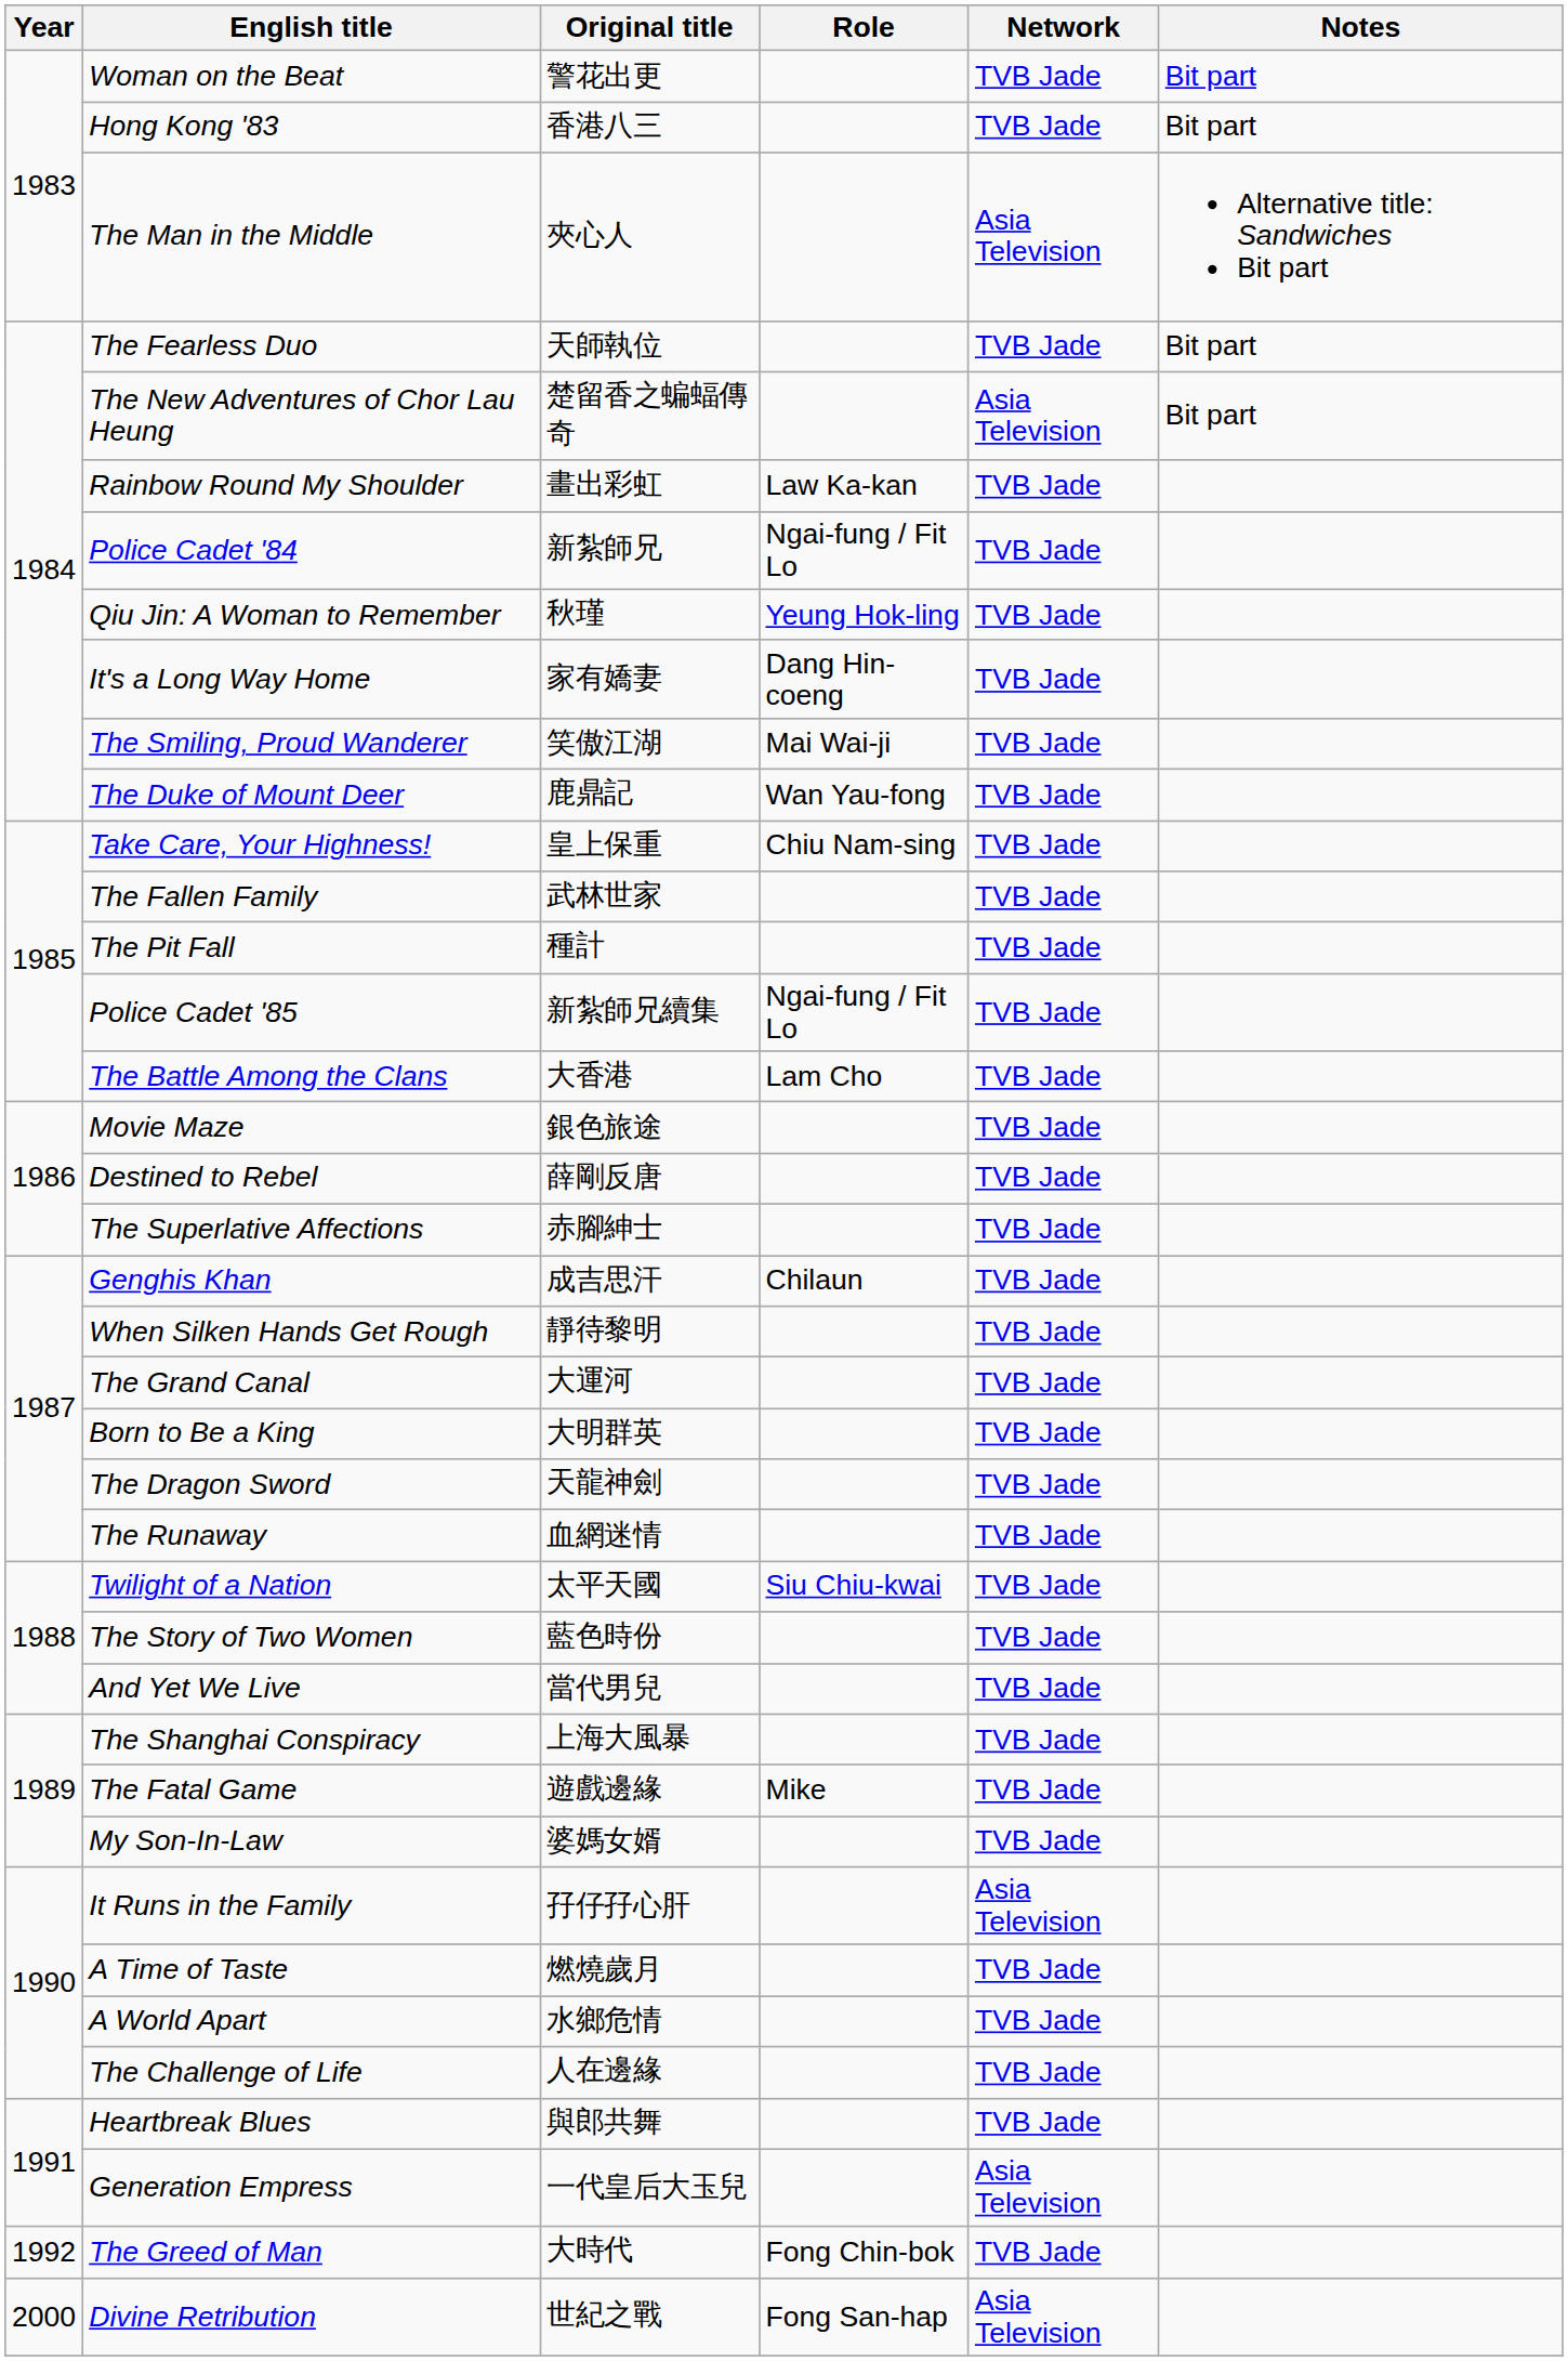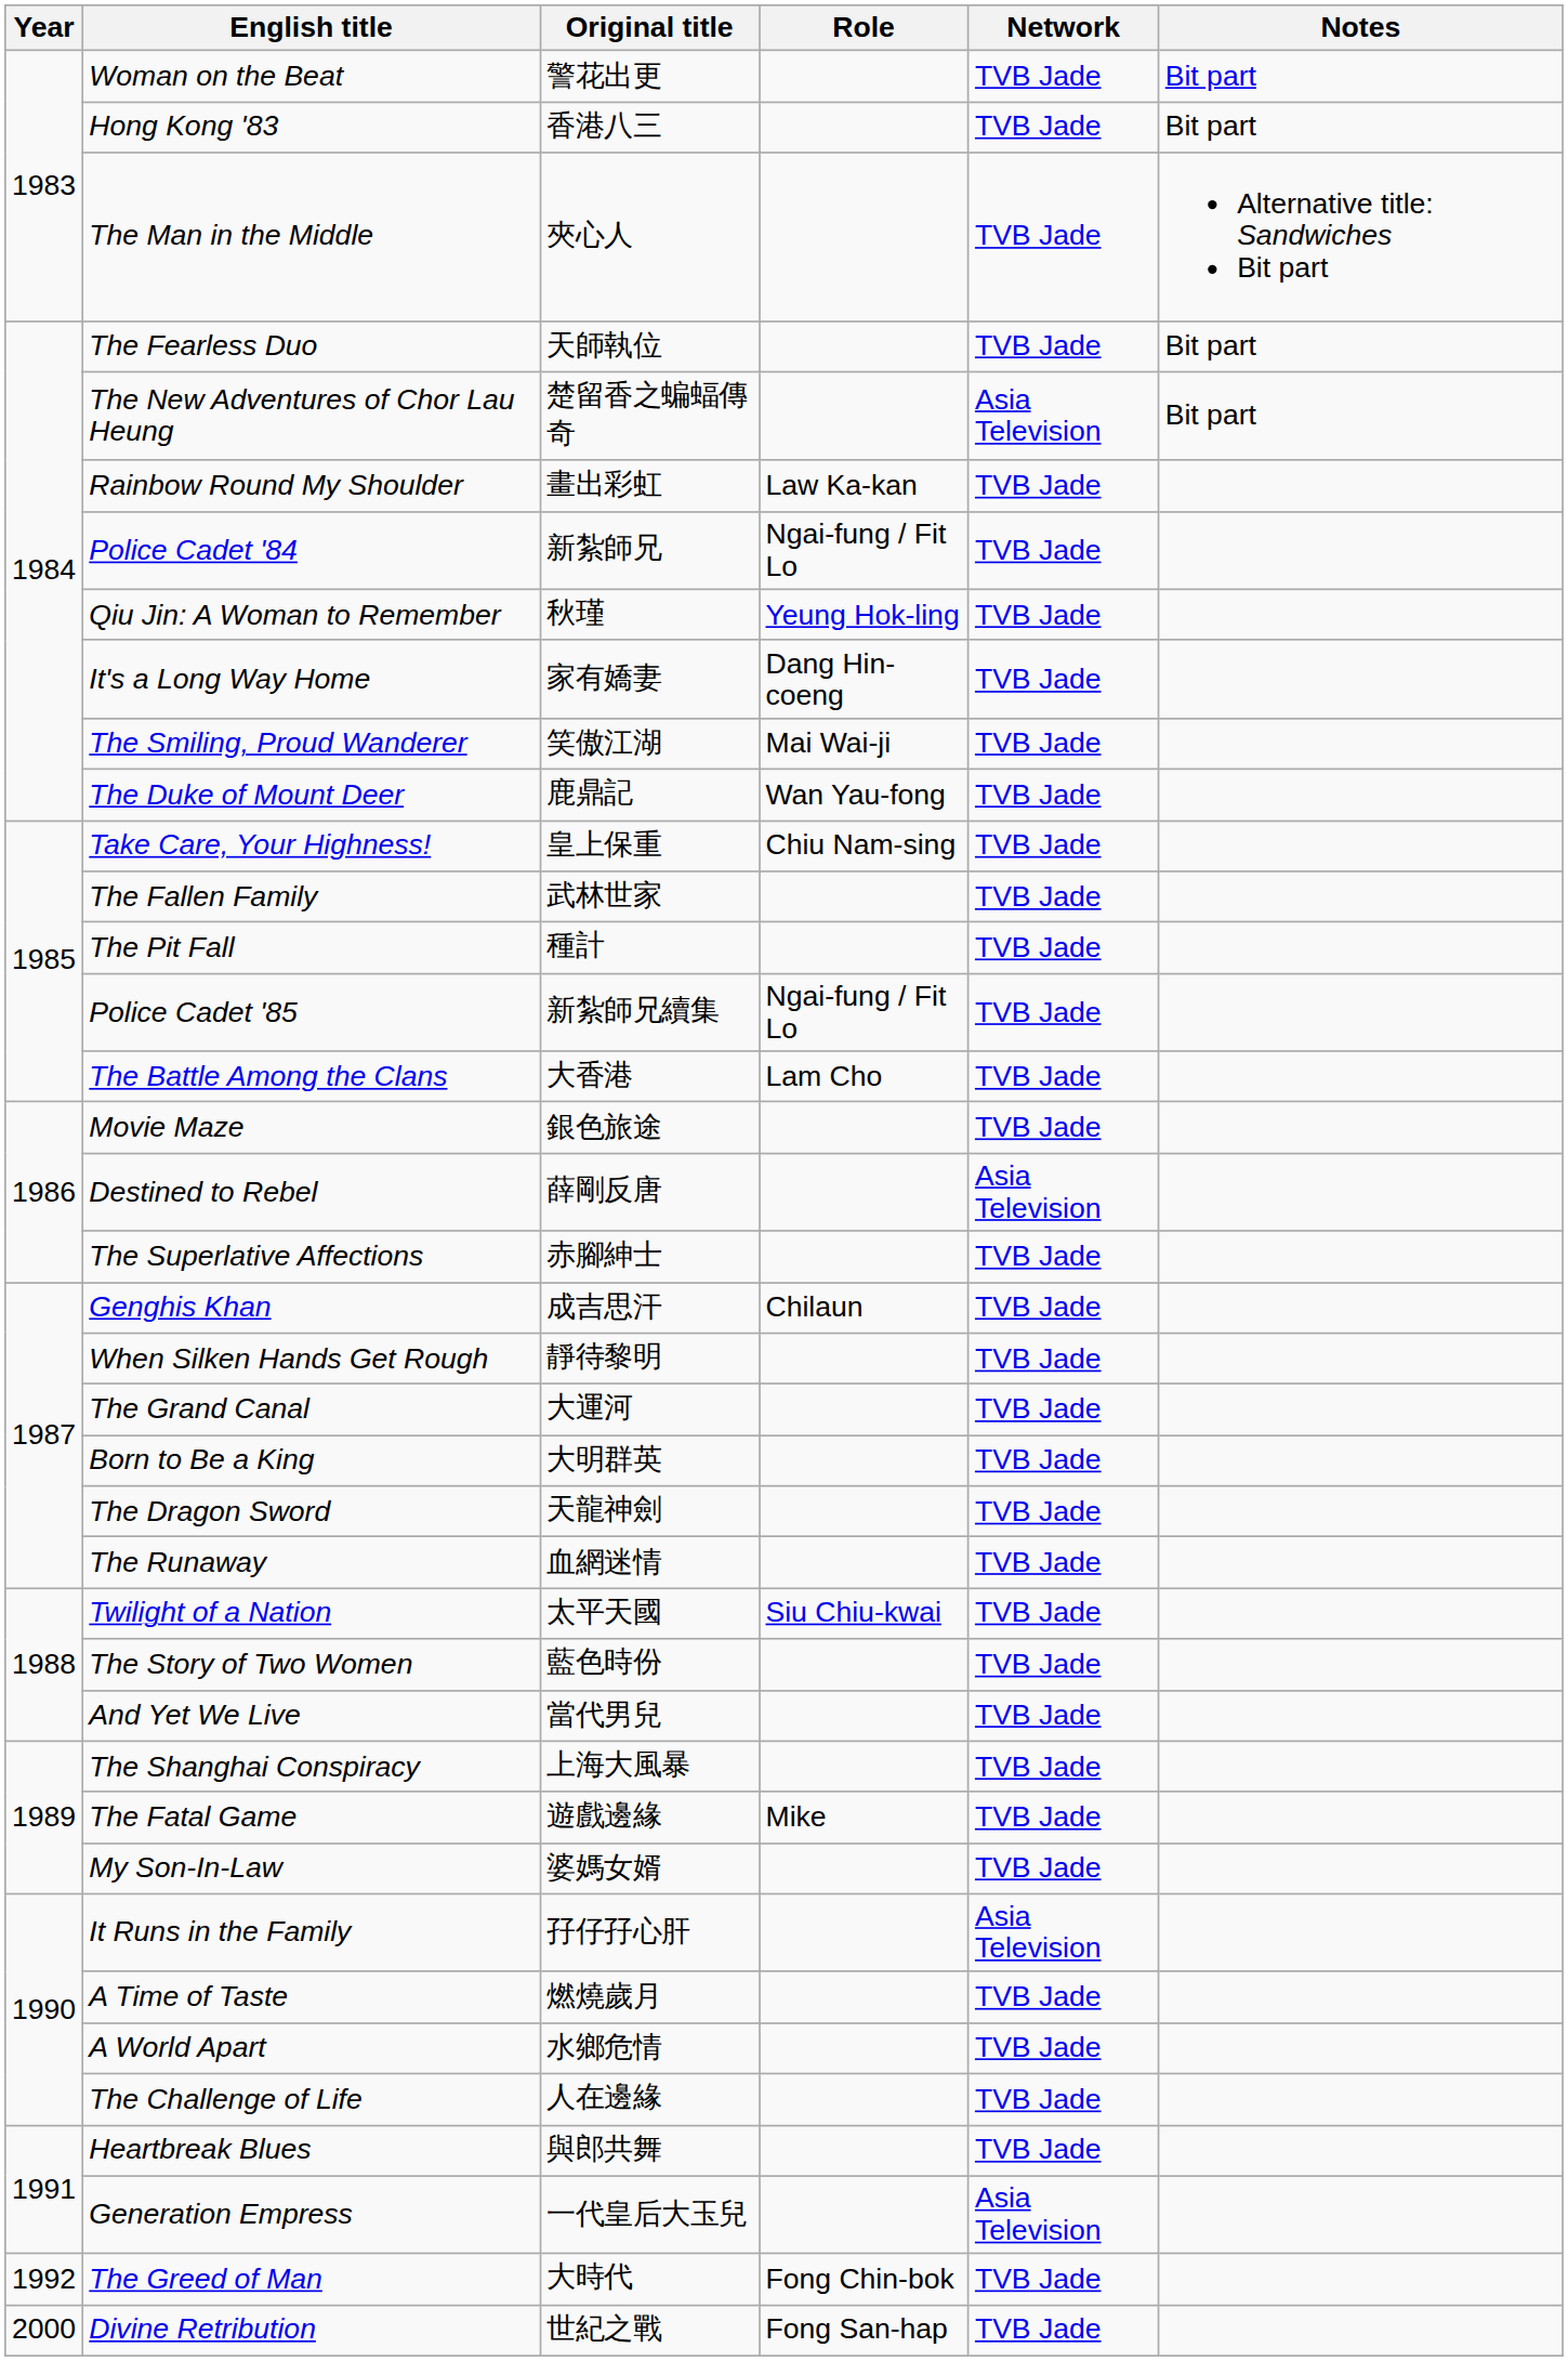The Man in the Middle | Network: Asia Television -> TVB Jade
Destined to Rebel | Network: TVB Jade -> Asia Television
Divine Retribution | Network: Asia Television -> TVB Jade
